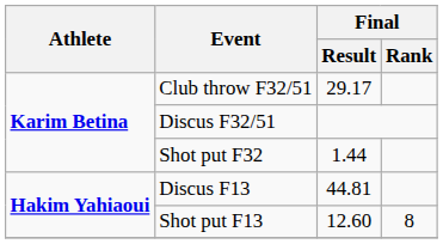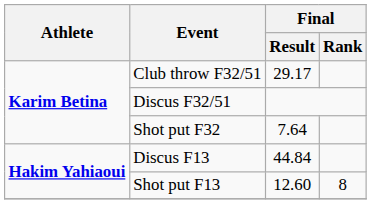Shot put F32 | Final / Result: 1.44 -> 7.64
Discus F13 | Final / Result: 44.81 -> 44.84
